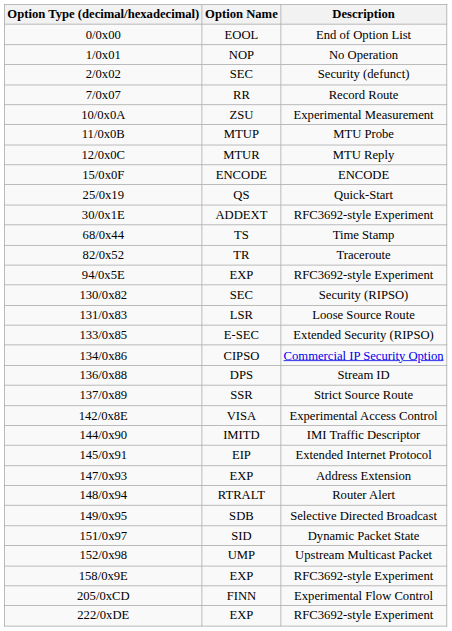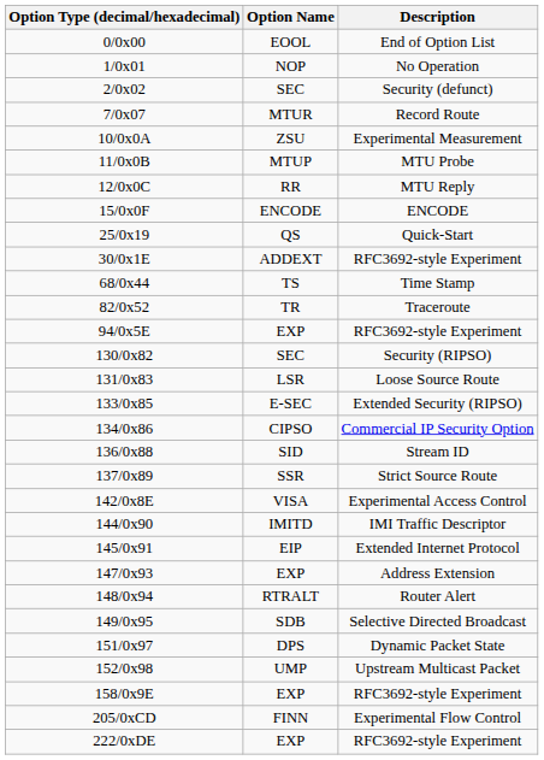Record Route | Option Name: RR -> MTUR
MTU Reply | Option Name: MTUR -> RR
Stream ID | Option Name: DPS -> SID
Dynamic Packet State | Option Name: SID -> DPS
